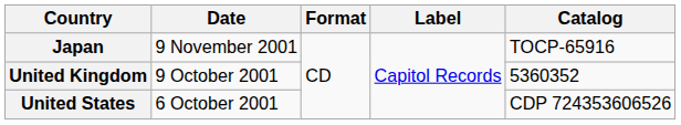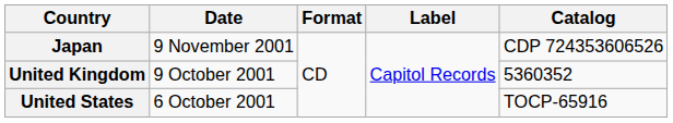Japan | Catalog: TOCP-65916 -> CDP 724353606526
United States | Catalog: CDP 724353606526 -> TOCP-65916
